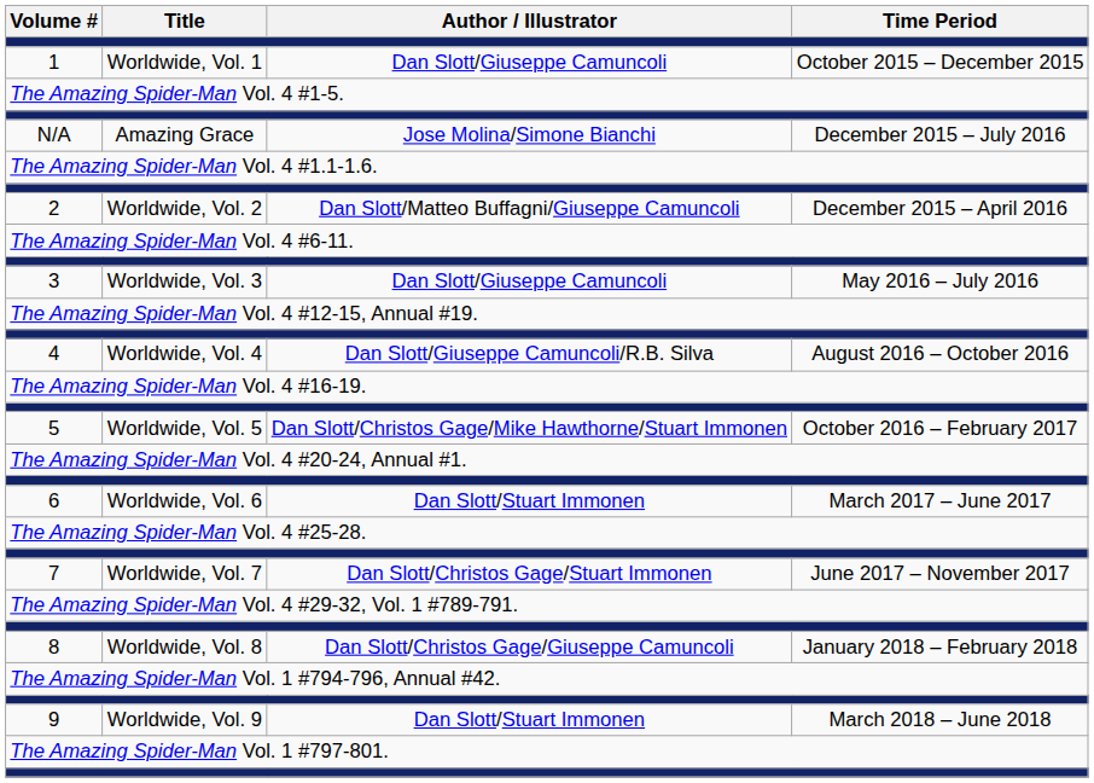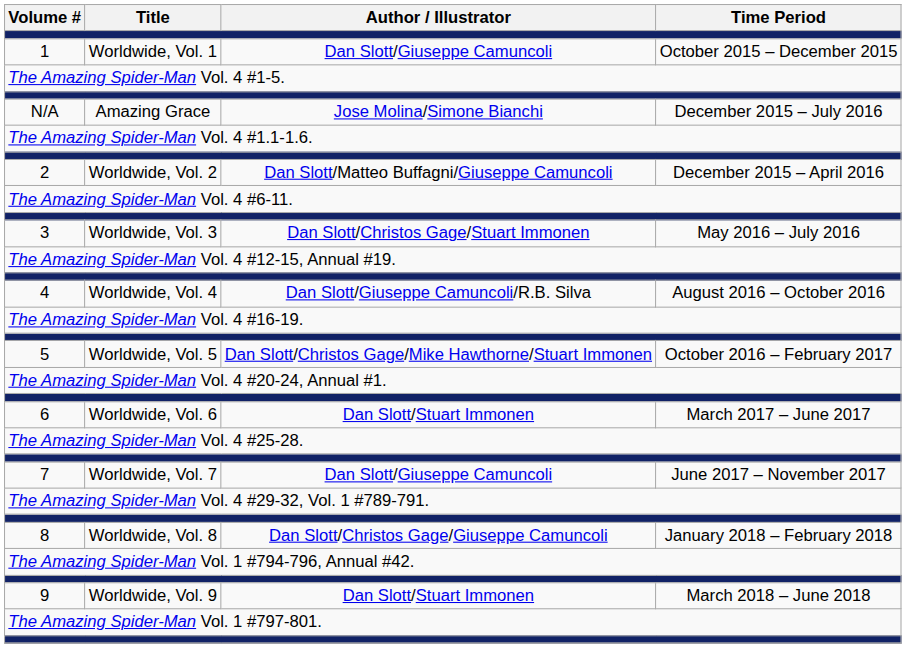3 | Author / Illustrator: Dan Slott/Giuseppe Camuncoli -> Dan Slott/Christos Gage/Stuart Immonen
7 | Author / Illustrator: Dan Slott/Christos Gage/Stuart Immonen -> Dan Slott/Giuseppe Camuncoli
